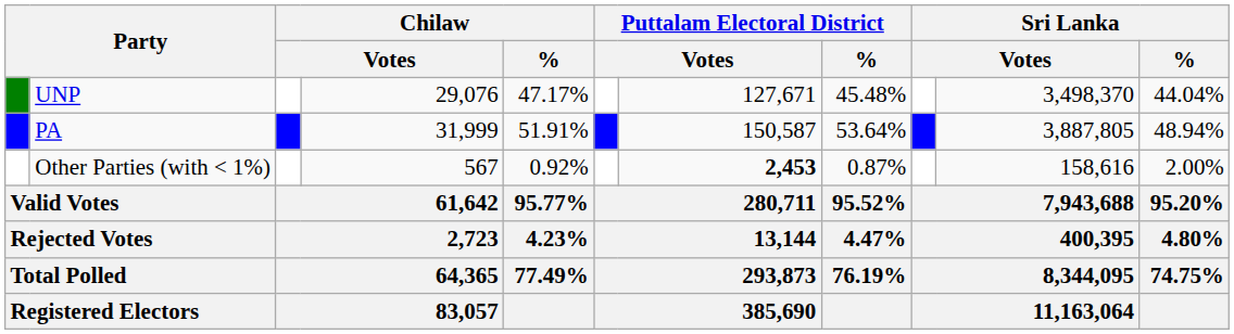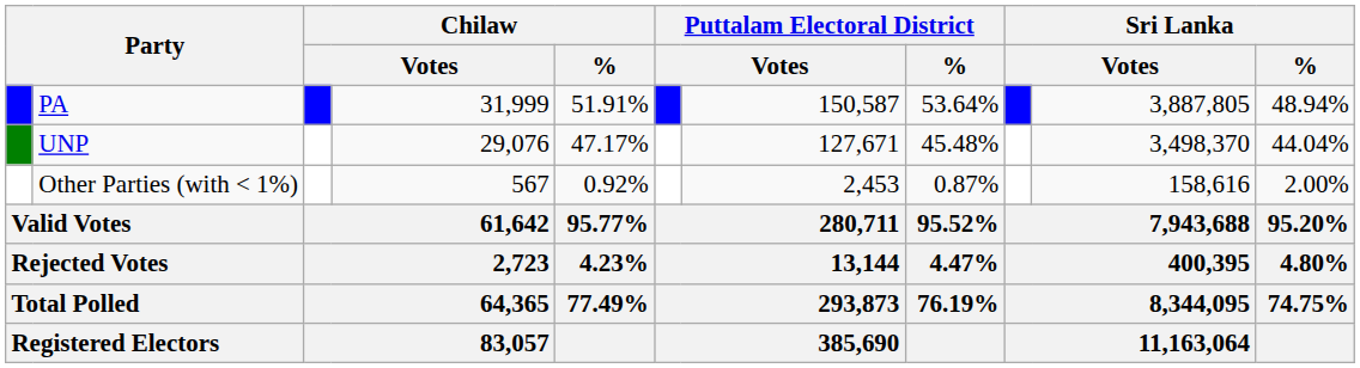rows swapped: PA <-> UNP
Other Parties (with < 1%) | column 7: bold -> normal
